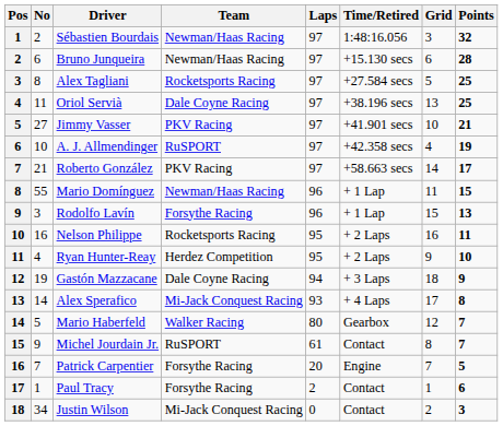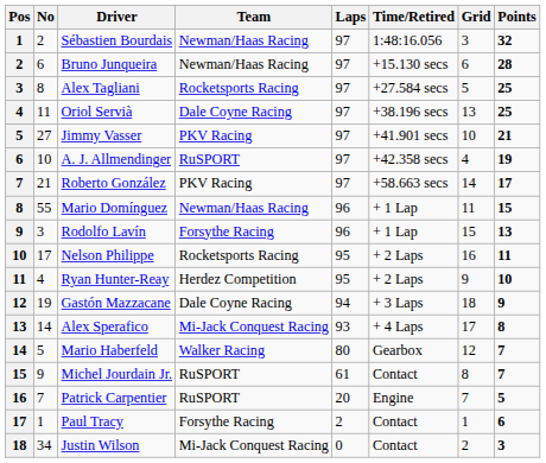Nelson Philippe | No: 16 -> 17
Patrick Carpentier | Team: Forsythe Racing -> RuSPORT
